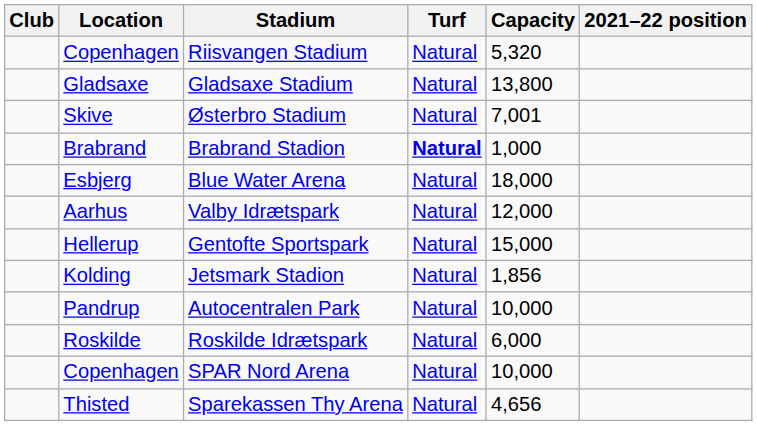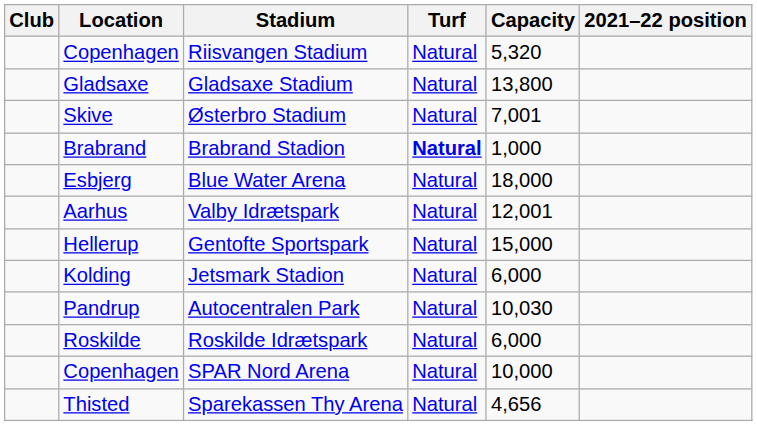Valby Idrætspark | Capacity: 12,000 -> 12,001
Jetsmark Stadion | Capacity: 1,856 -> 6,000
Autocentralen Park | Capacity: 10,000 -> 10,030
